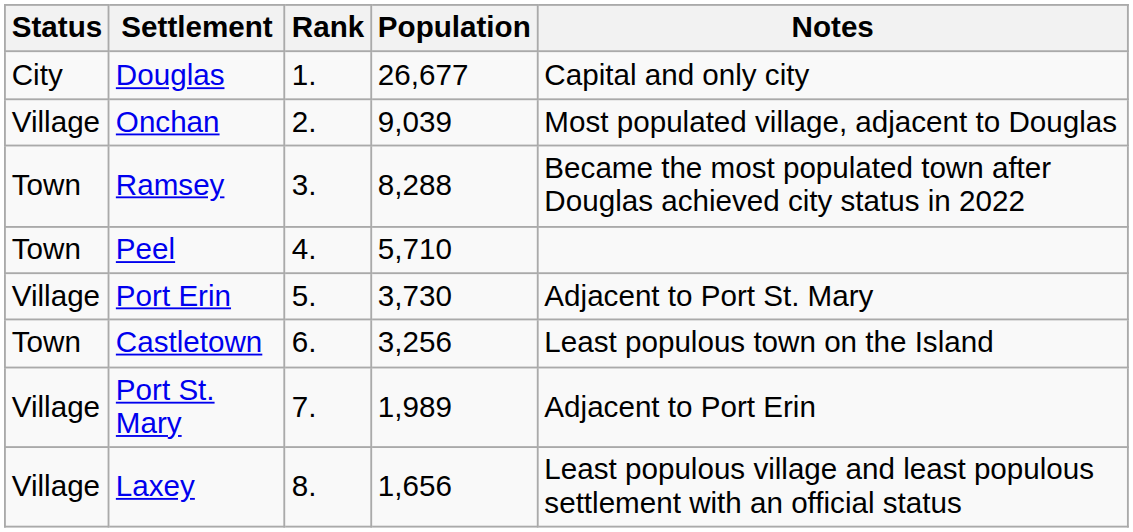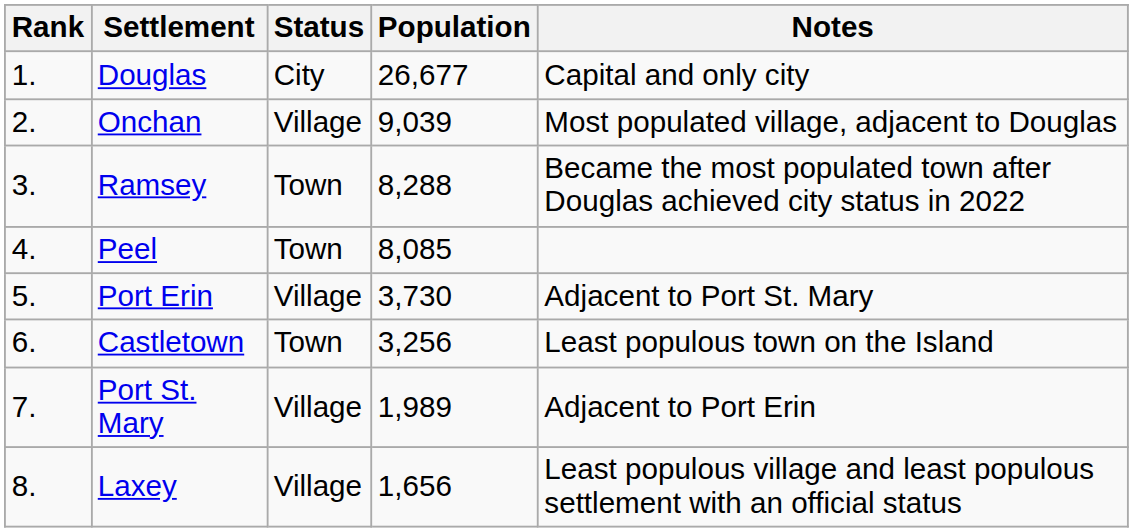columns swapped: Rank <-> Status
Peel | Population: 5,710 -> 8,085
